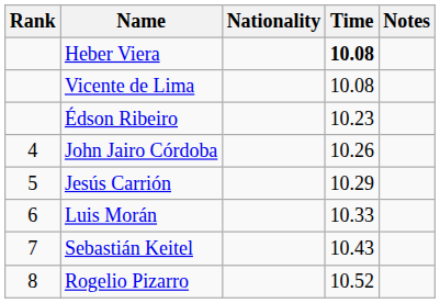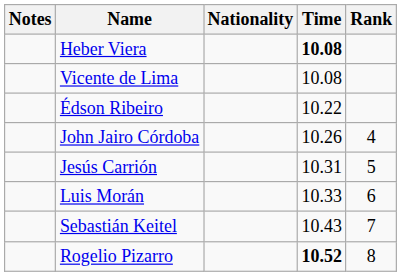columns swapped: Rank <-> Notes
Édson Ribeiro | Time: 10.23 -> 10.22
Jesús Carrión | Time: 10.29 -> 10.31
Rogelio Pizarro | Time: normal -> bold
